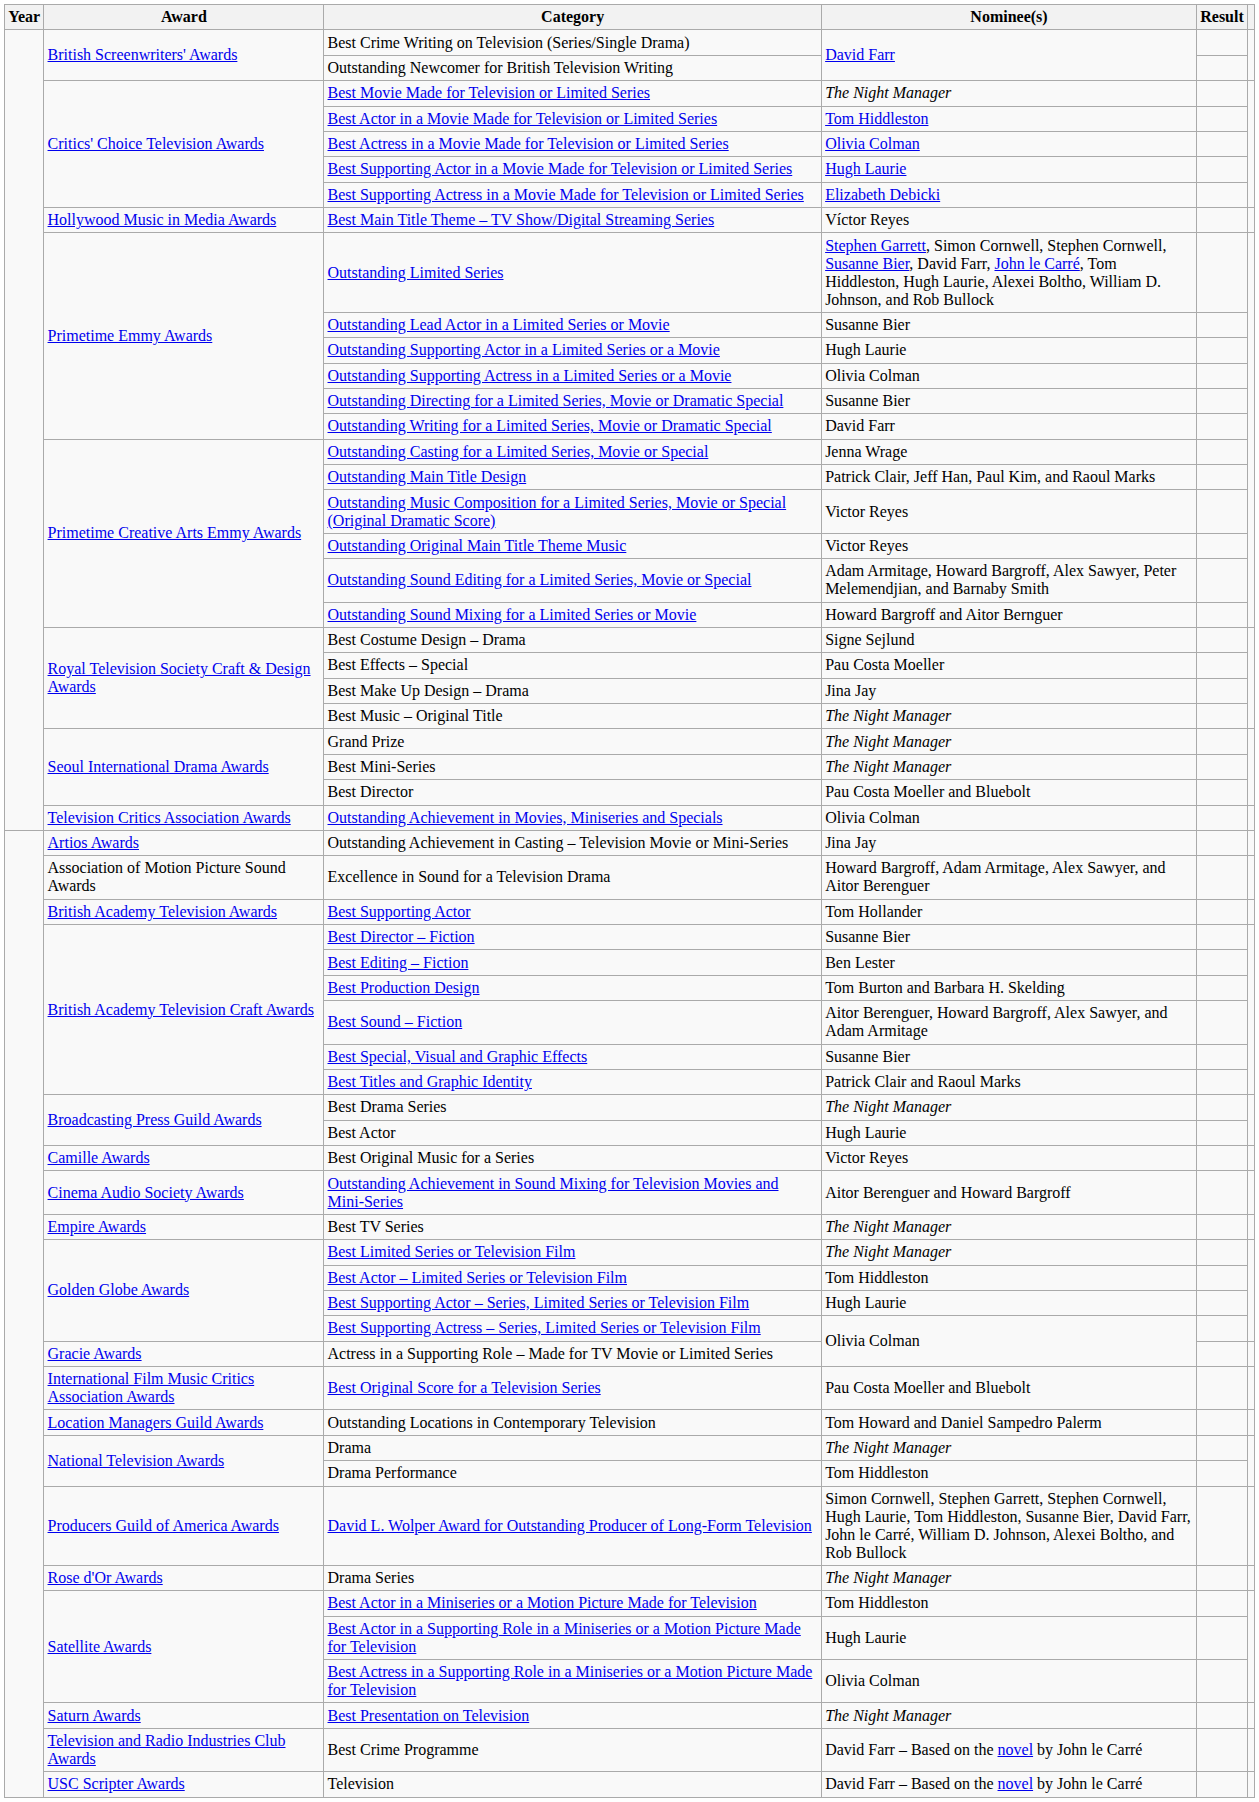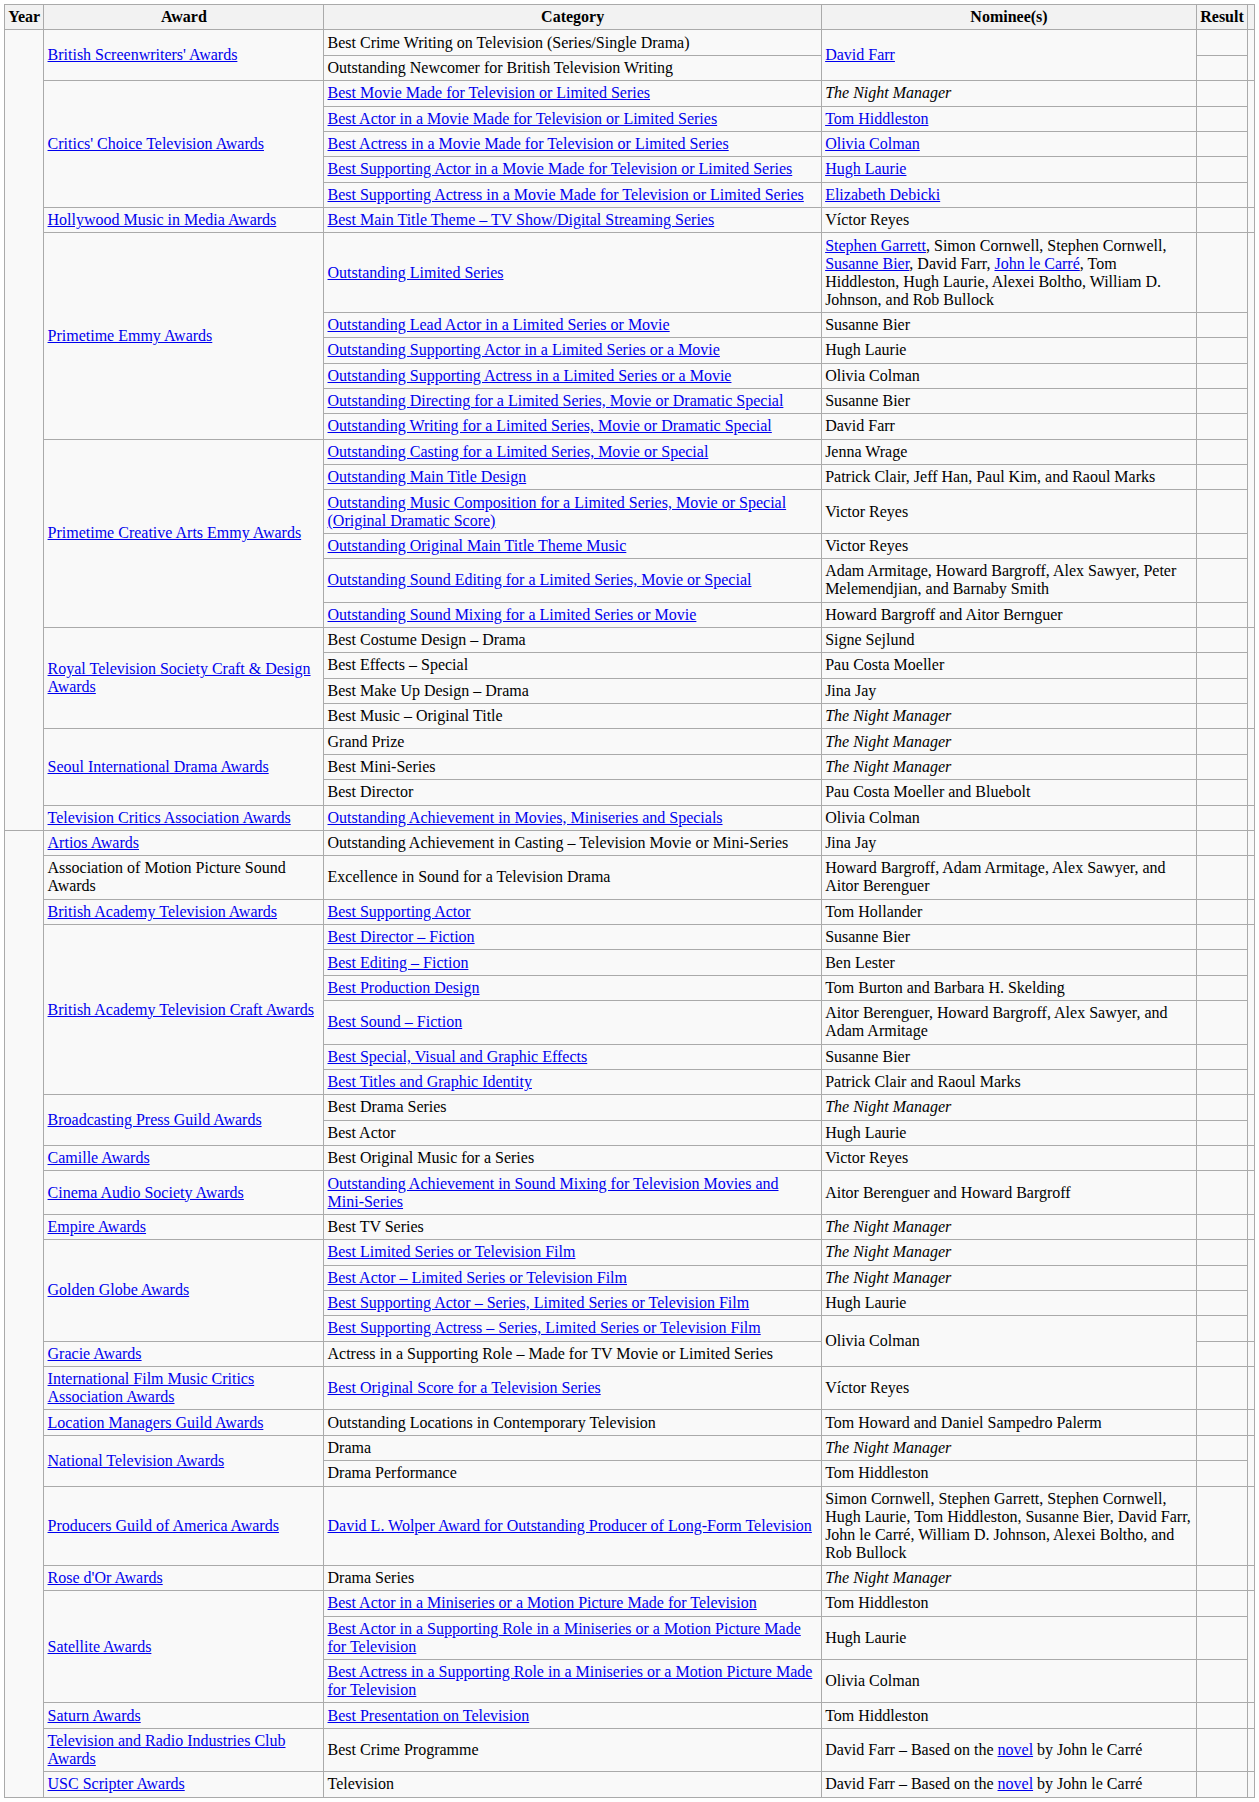Best Actor – Limited Series or Television Film | Nominee(s): Tom Hiddleston -> The Night Manager
Best Original Score for a Television Series | Nominee(s): Pau Costa Moeller and Bluebolt -> Víctor Reyes
Best Presentation on Television | Nominee(s): The Night Manager -> Tom Hiddleston
